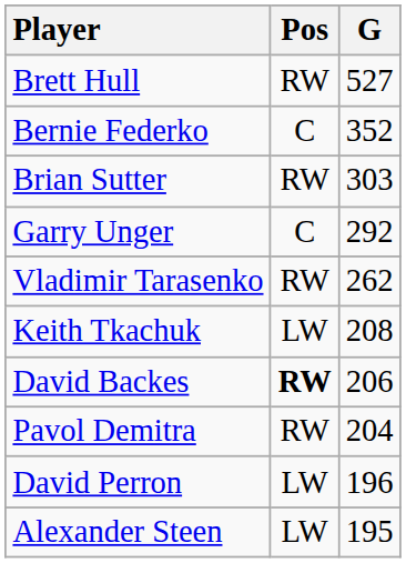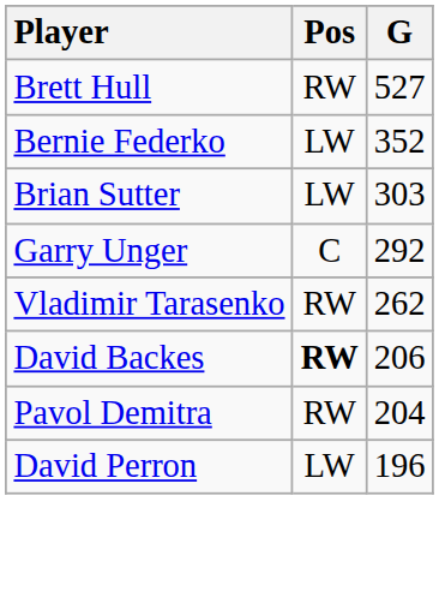Bernie Federko | Pos: C -> LW
Brian Sutter | Pos: RW -> LW
- row: Keith Tkachuk | LW | 208
- row: Alexander Steen | LW | 195
